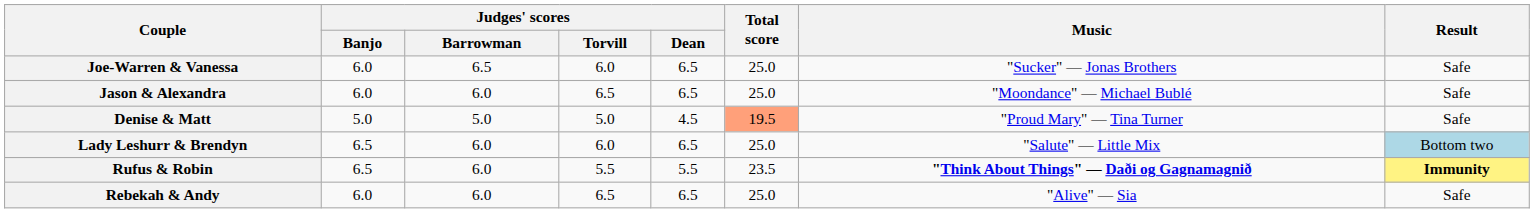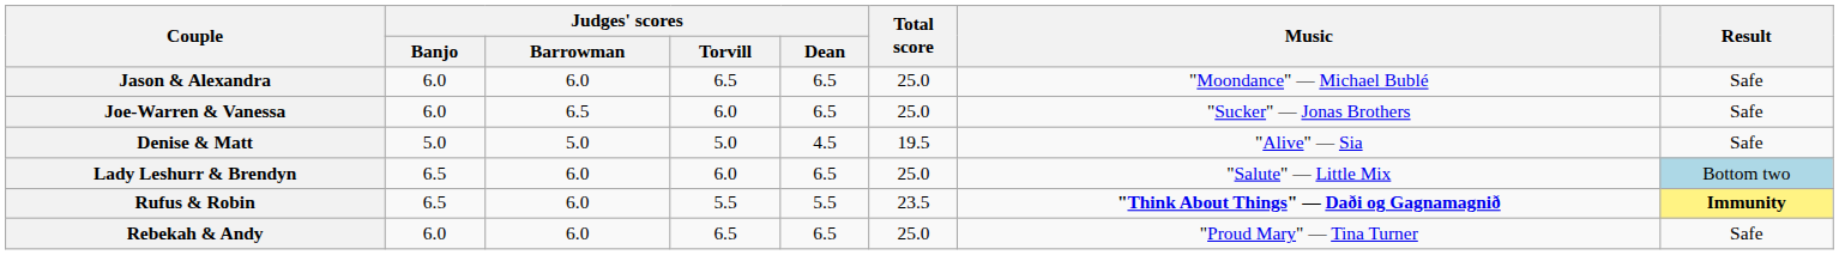rows swapped: Jason & Alexandra <-> Joe-Warren & Vanessa
Denise & Matt | Total score: lightsalmon background -> no background
Denise & Matt | Music: "Proud Mary" — Tina Turner -> "Alive" — Sia
Rebekah & Andy | Music: "Alive" — Sia -> "Proud Mary" — Tina Turner
